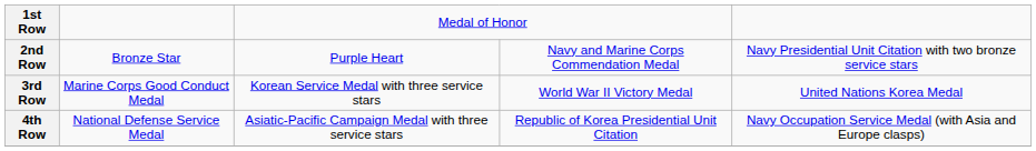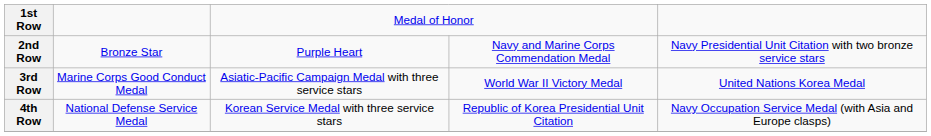3rd Row | column 3: Korean Service Medal with three service stars -> Asiatic-Pacific Campaign Medal with three service stars
4th Row | column 3: Asiatic-Pacific Campaign Medal with three service stars -> Korean Service Medal with three service stars
